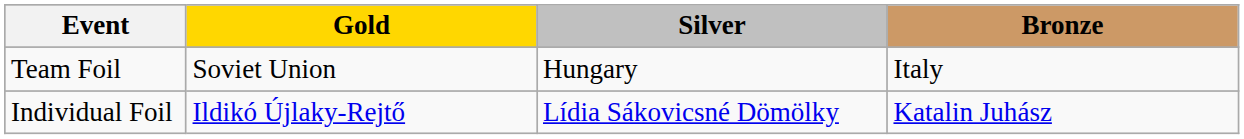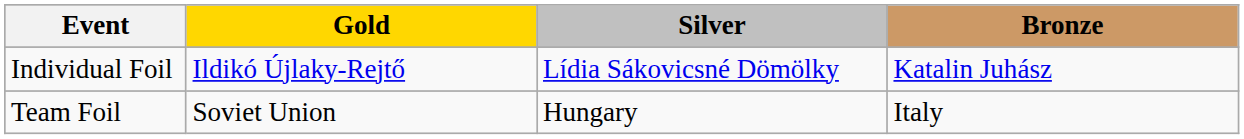rows swapped: Individual Foil <-> Team Foil
